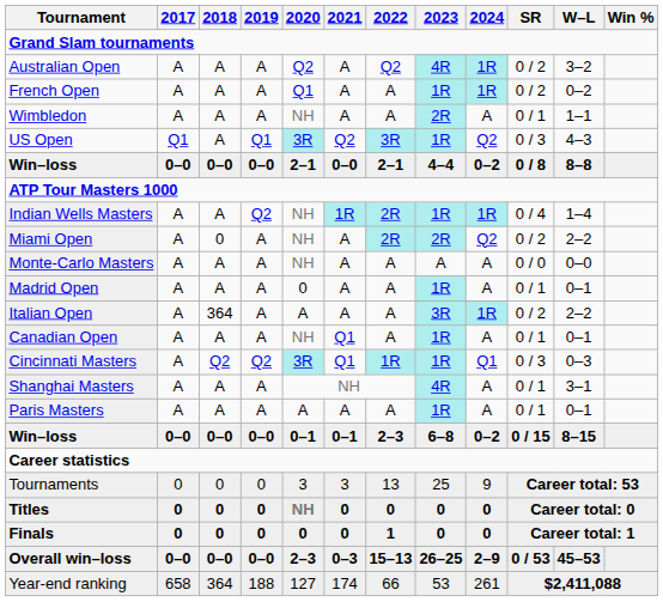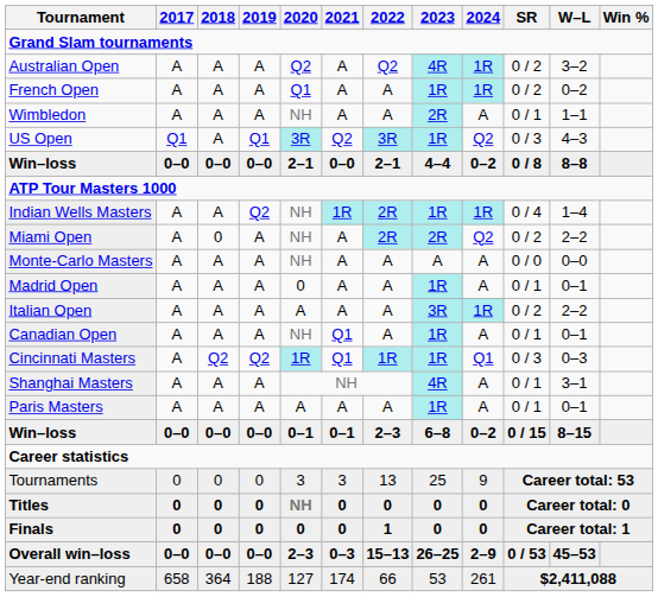Italian Open | 2018: 364 -> A
Cincinnati Masters | 2020: 3R -> 1R
